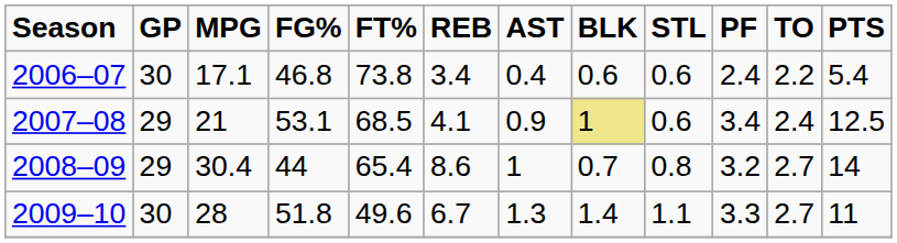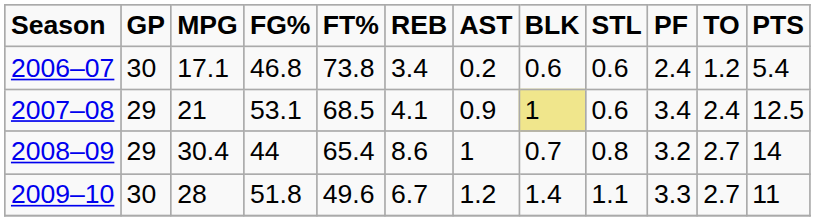2006–07 | AST: 0.4 -> 0.2
2006–07 | TO: 2.2 -> 1.2
2009–10 | AST: 1.3 -> 1.2
